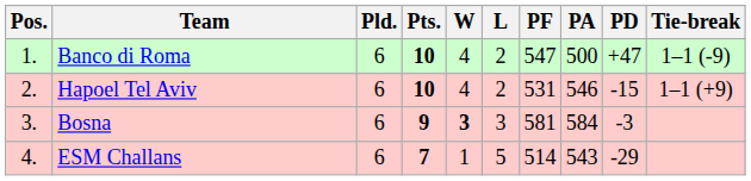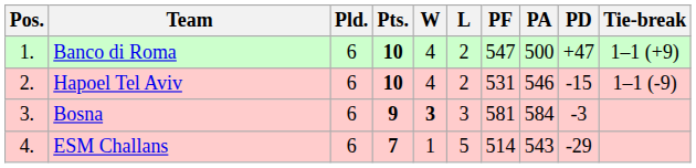Banco di Roma | Tie-break: 1–1 (-9) -> 1–1 (+9)
Hapoel Tel Aviv | Tie-break: 1–1 (+9) -> 1–1 (-9)
